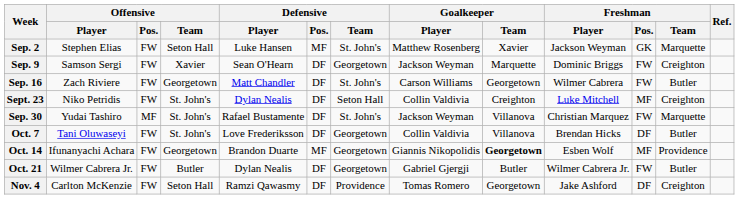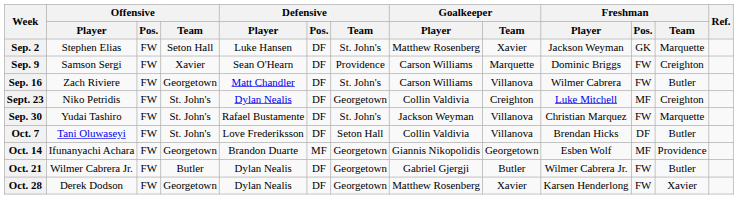Sep. 2 | Defensive / Pos.: MF -> DF
Sep. 9 | Defensive / Team: Georgetown -> Providence
Sep. 9 | Goalkeeper / Player: Jackson Weyman -> Carson Williams
Sep. 16 | Goalkeeper / Team: Georgetown -> Villanova
Sept. 23 | Defensive / Team: Seton Hall -> Georgetown
Sep. 30 | Offensive / Pos.: MF -> FW
Oct. 7 | Defensive / Team: Georgetown -> Seton Hall
Oct. 14 | Goalkeeper / Team: bold -> normal
+ row: Oct. 28 | Derek Dodson | FW | Georgetown | Dylan Nealis | DF | Georgetown | Matthew Rosenberg | Xavier | Karsen Henderlong | FW | Xavier
- row: Nov. 4 | Carlton McKenzie | FW | Seton Hall | Ramzi Qawasmy | DF | Providence | Tomas Romero | Georgetown | Jake Ashford | DF | Creighton
